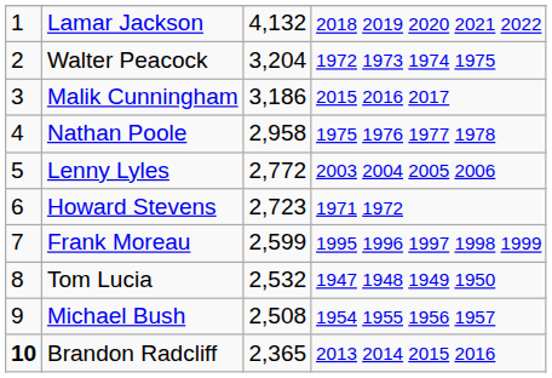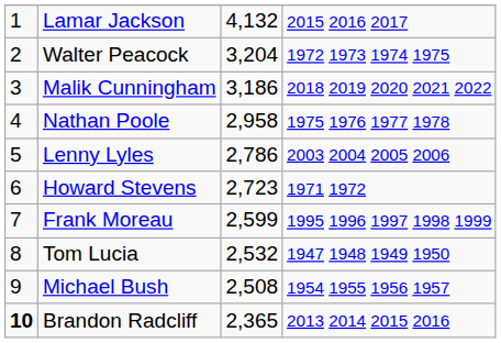Lamar Jackson | column 4: 2018 2019 2020 2021 2022 -> 2015 2016 2017
Malik Cunningham | column 4: 2015 2016 2017 -> 2018 2019 2020 2021 2022
Lenny Lyles | column 3: 2,772 -> 2,786
